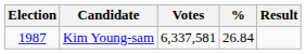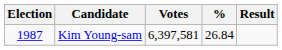Kim Young-sam | Votes: 6,337,581 -> 6,397,581
